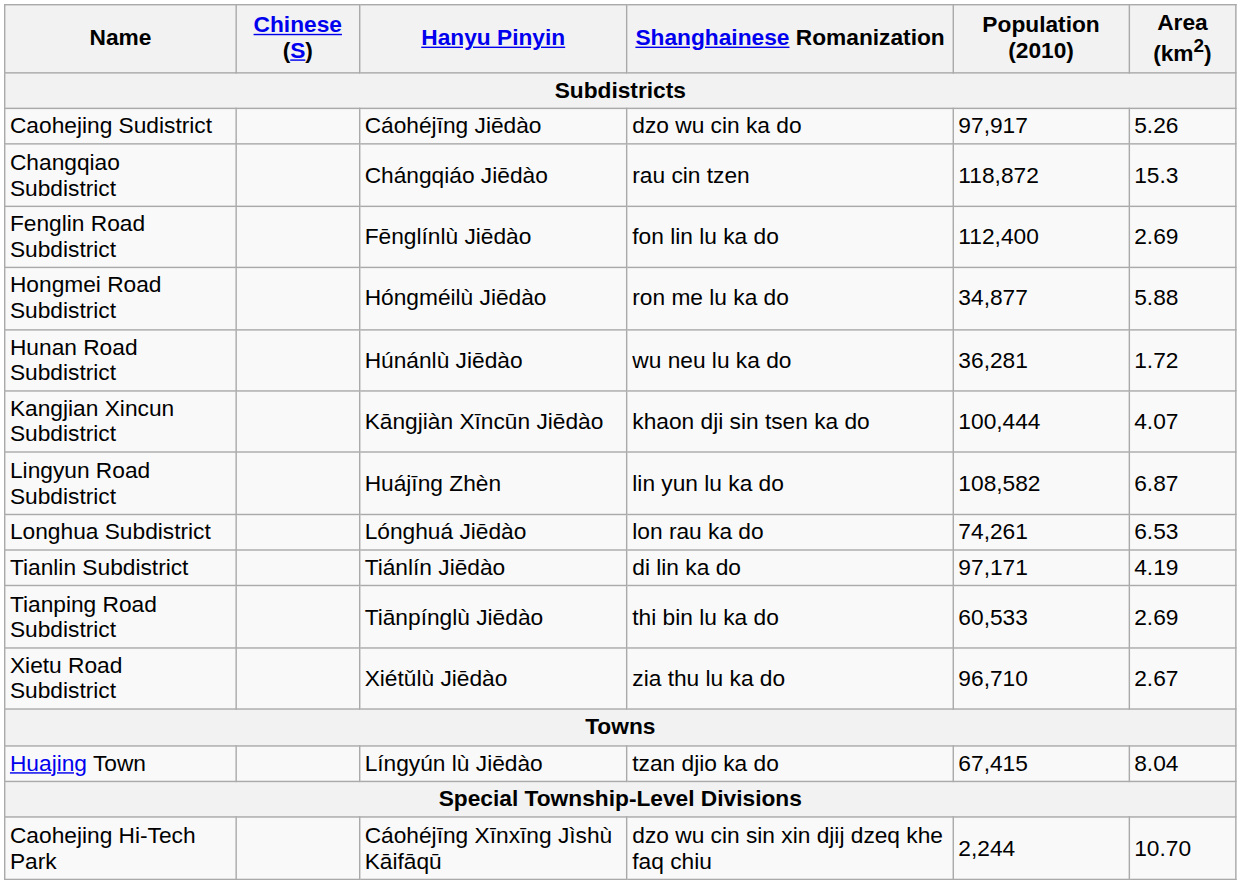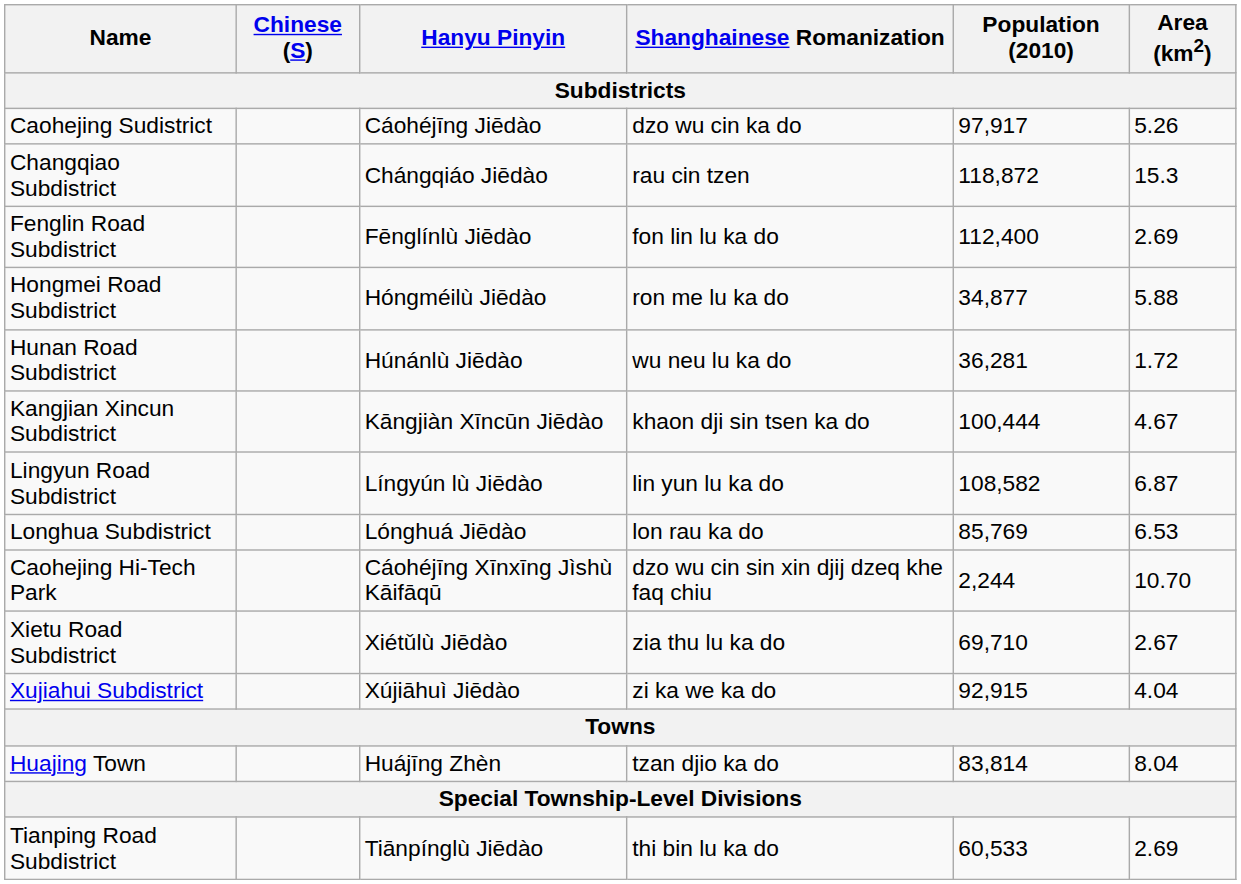Kangjian Xincun Subdistrict | Area (km2): 4.07 -> 4.67
Lingyun Road Subdistrict | Hanyu Pinyin: Huájīng Zhèn -> Língyún lù Jiēdào
Longhua Subdistrict | Population (2010): 74,261 -> 85,769
- row: Tianlin Subdistrict | Tiánlín Jiēdào | di lin ka do | 97,171 | 4.19
rows swapped: Tianping Road Subdistrict <-> Caohejing Hi-Tech Park
Xietu Road Subdistrict | Population (2010): 96,710 -> 69,710
+ row: Xujiahui Subdistrict | Xújiāhuì Jiēdào | zi ka we ka do | 92,915 | 4.04
Huajing Town | Hanyu Pinyin: Língyún lù Jiēdào -> Huájīng Zhèn
Huajing Town | Population (2010): 67,415 -> 83,814
